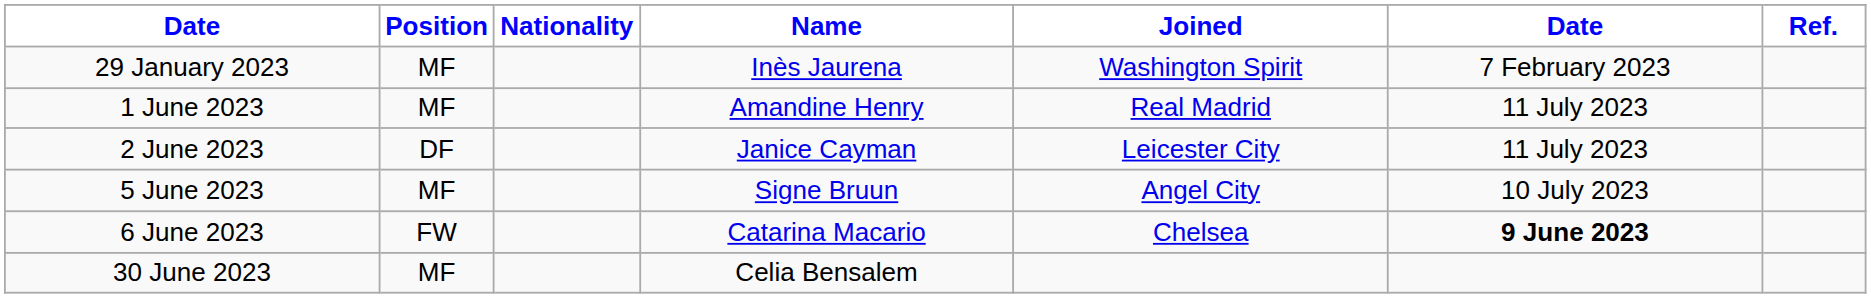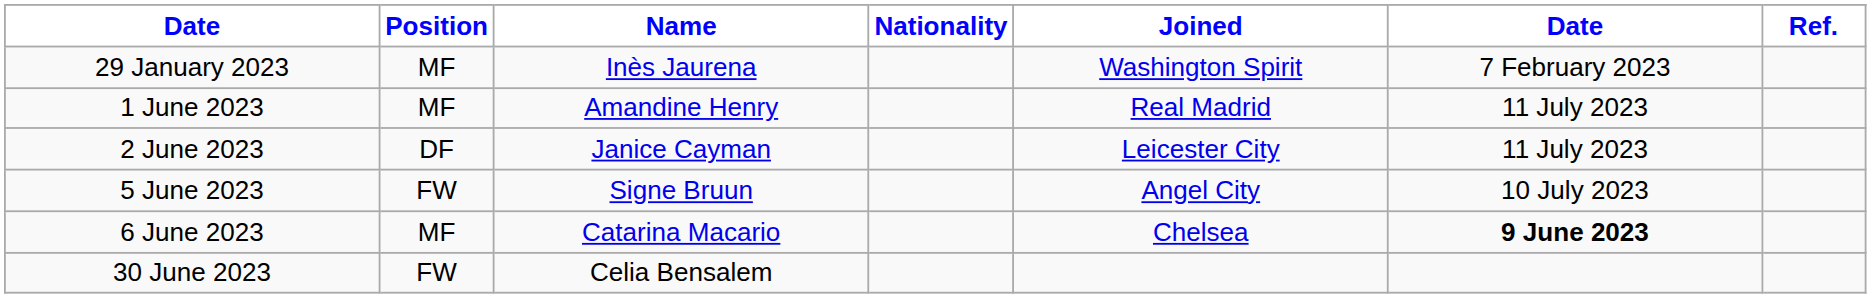columns swapped: Nationality <-> Name
5 June 2023 | Position: MF -> FW
6 June 2023 | Position: FW -> MF
30 June 2023 | Position: MF -> FW
